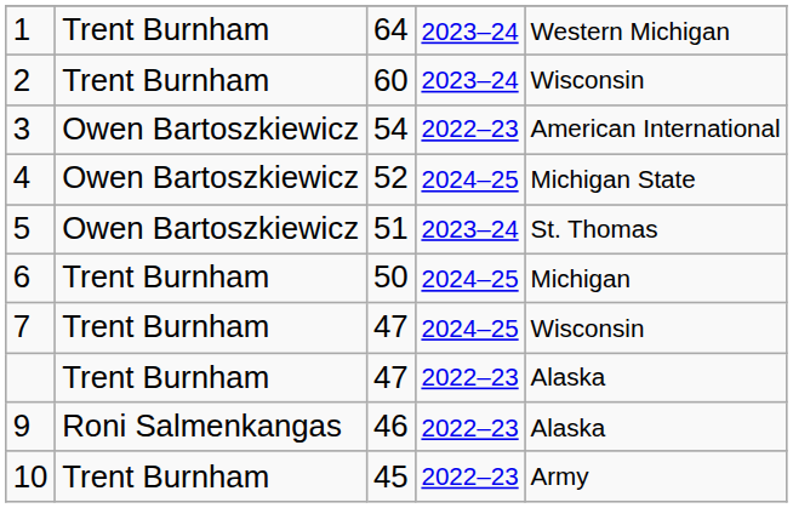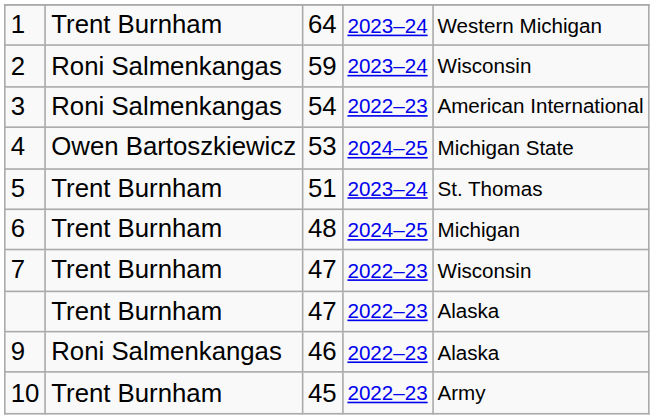2 | column 2: Trent Burnham -> Roni Salmenkangas
2 | column 3: 60 -> 59
3 | column 2: Owen Bartoszkiewicz -> Roni Salmenkangas
4 | column 3: 52 -> 53
5 | column 2: Owen Bartoszkiewicz -> Trent Burnham
6 | column 3: 50 -> 48
7 | column 4: 2024–25 -> 2022–23
